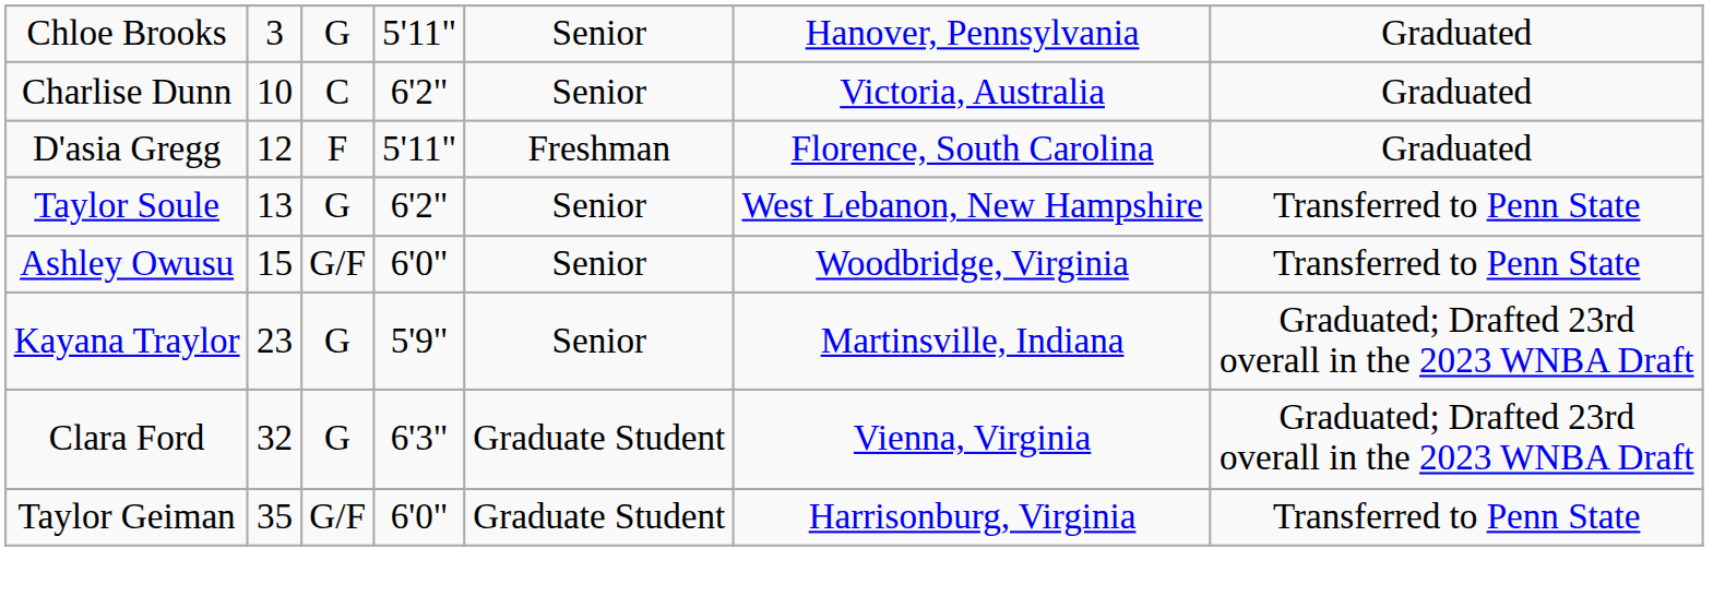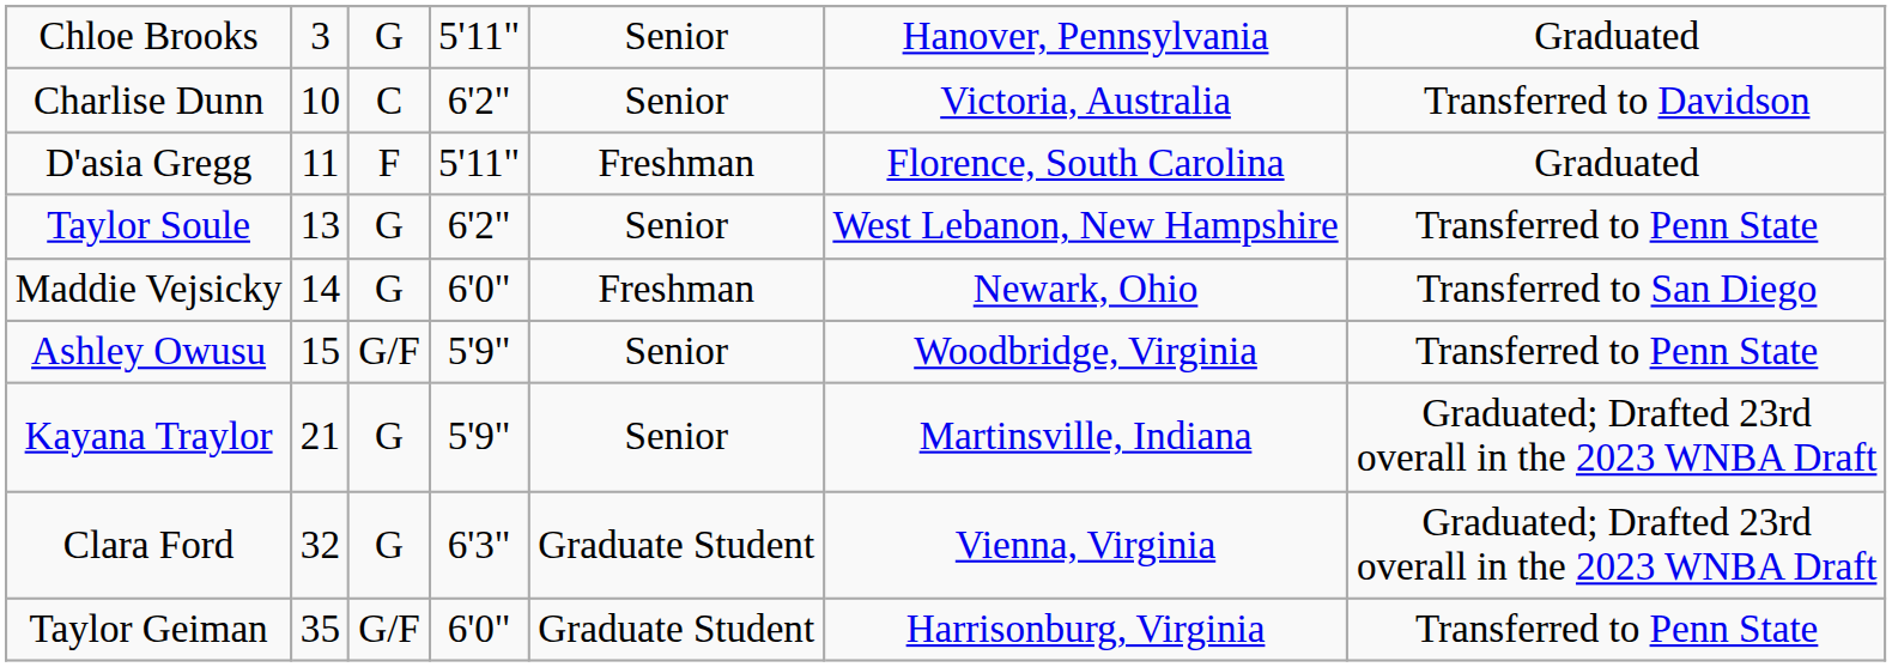Charlise Dunn | column 7: Graduated -> Transferred to Davidson
D'asia Gregg | column 2: 12 -> 11
+ row: Maddie Vejsicky | 14 | G | 6'0" | Freshman | Newark, Ohio | Transferred to San Diego
Ashley Owusu | column 4: 6'0" -> 5'9"
Kayana Traylor | column 2: 23 -> 21
